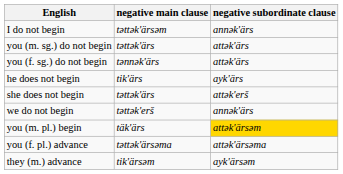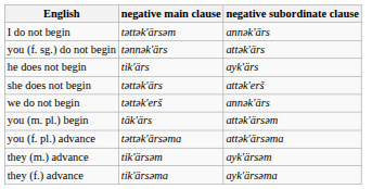- row: you (m. sg.) do not begin | təttək'ärs | attək'ärs
you (m. pl.) begin | negative subordinate clause: gold background -> no background
+ row: they (f.) advance | tik'ärsəma | ayk'ärsəma
